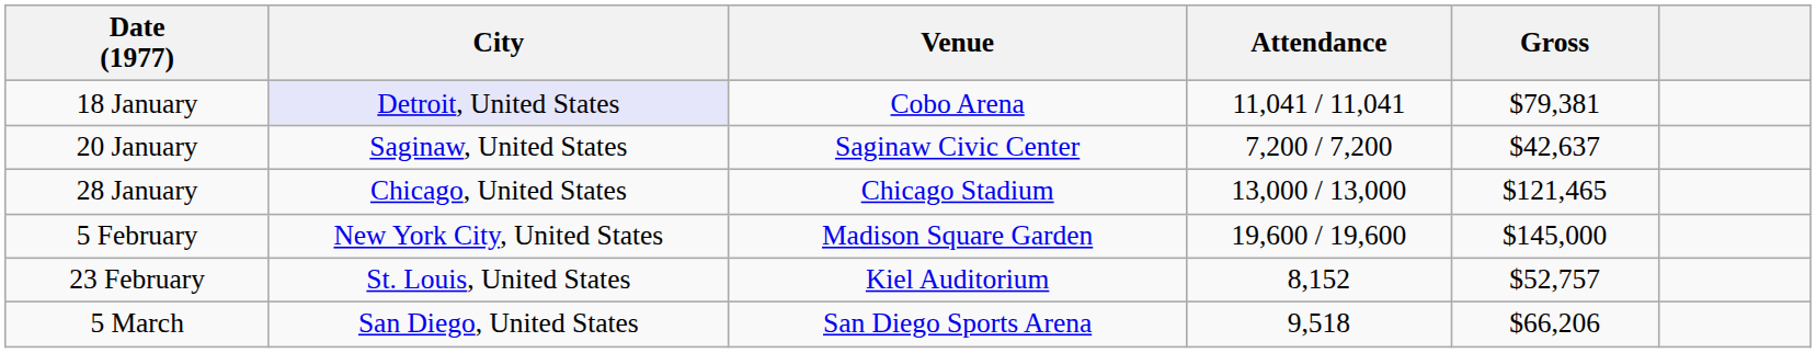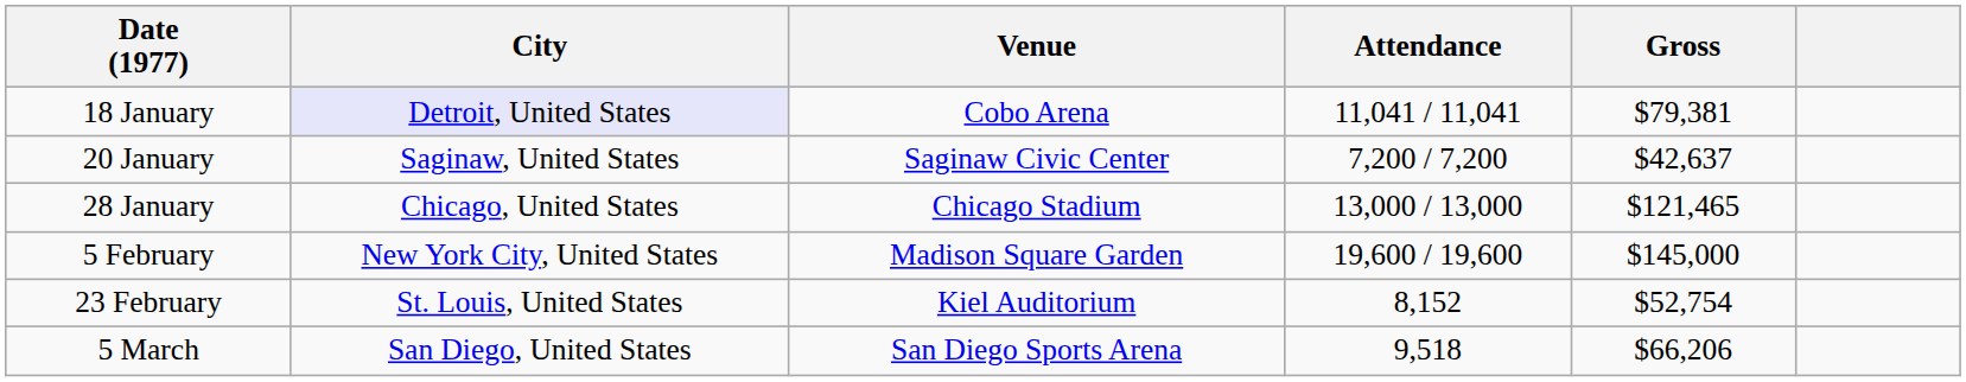23 February | Gross: $52,757 -> $52,754
